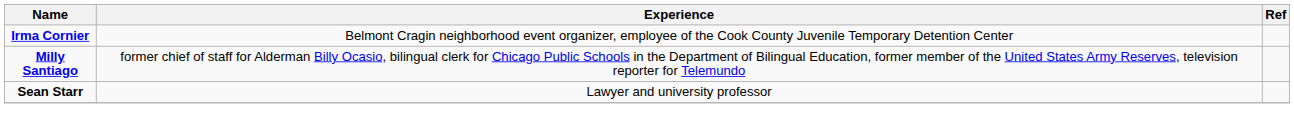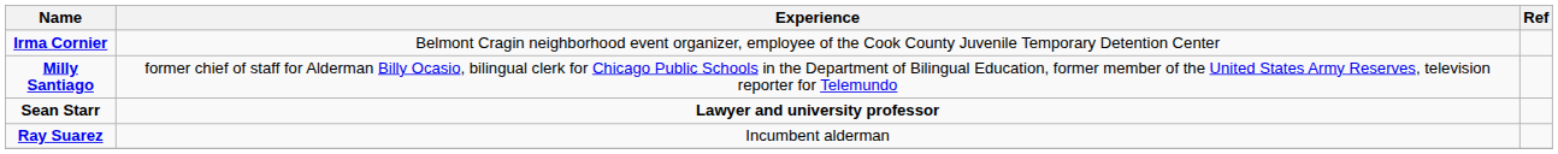Sean Starr | Experience: normal -> bold
+ row: Ray Suarez | Incumbent alderman
